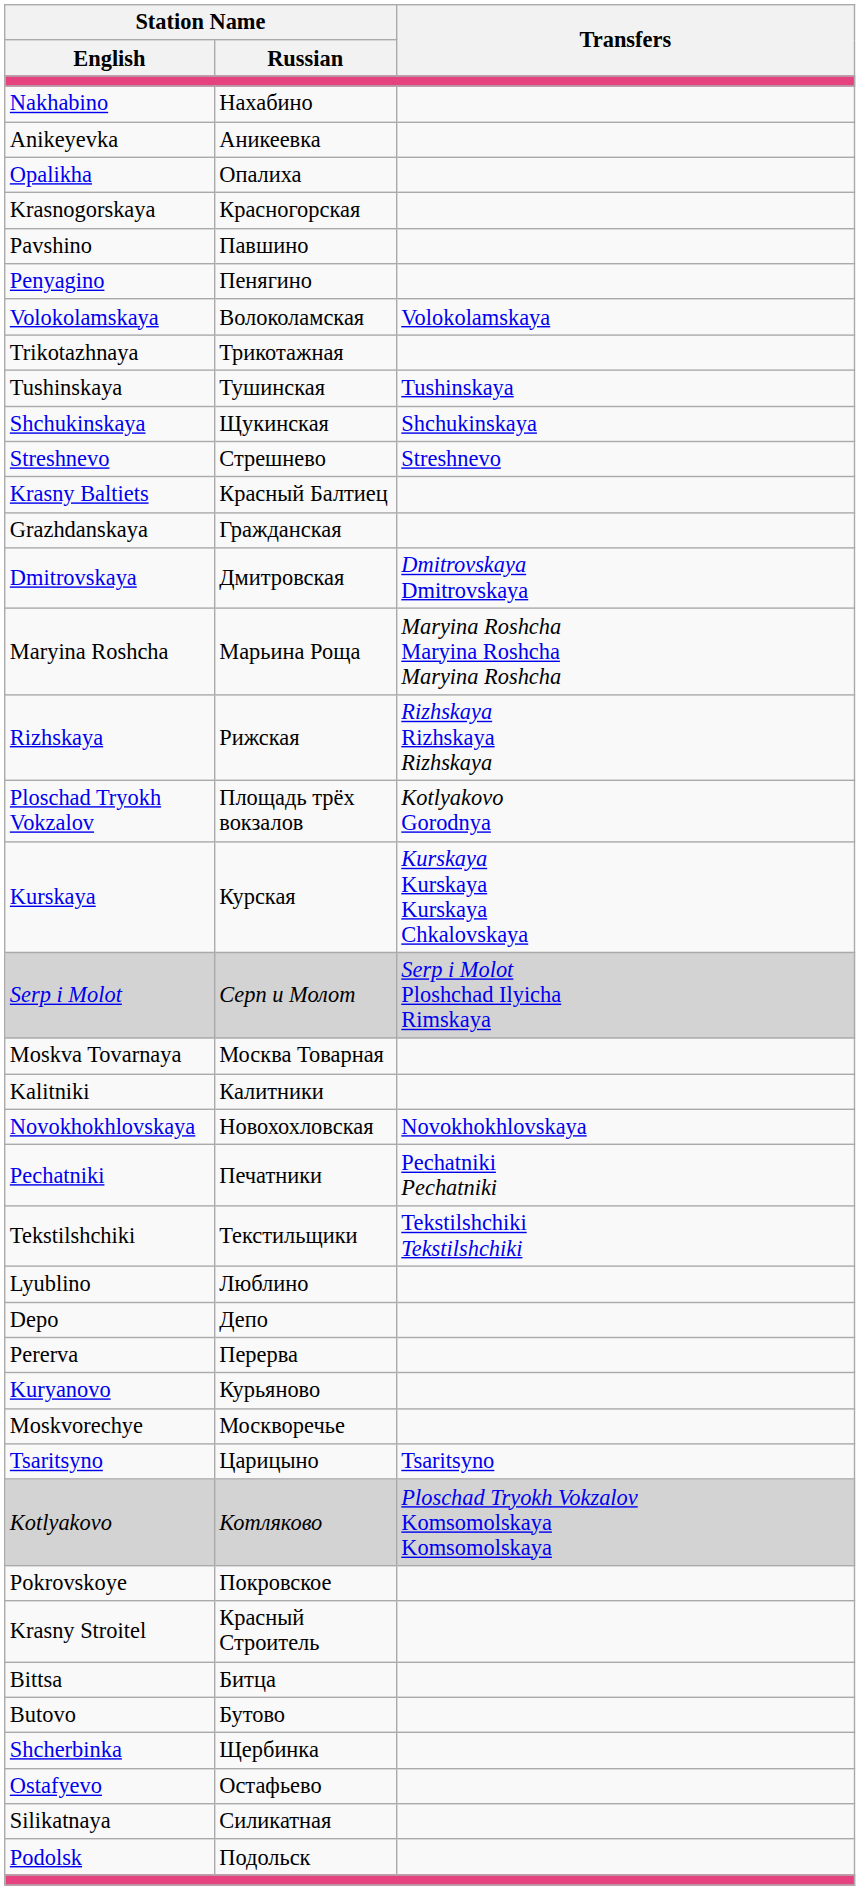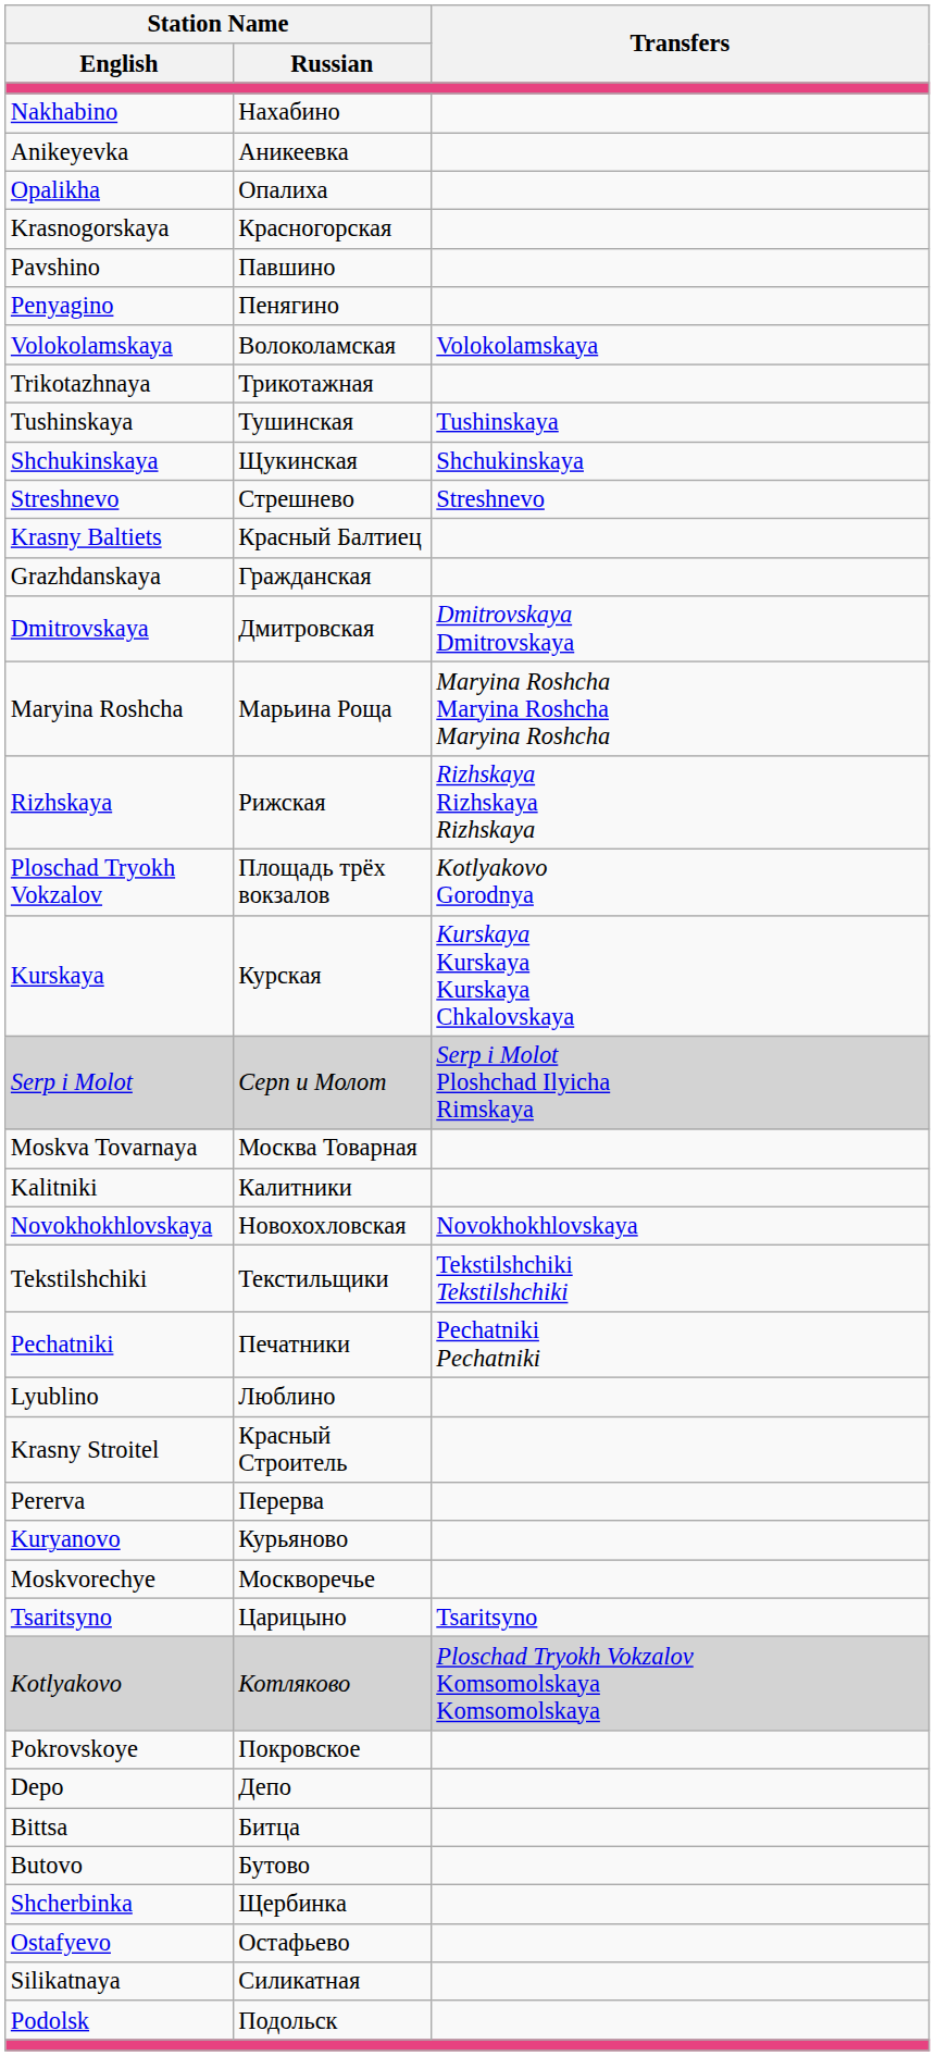rows swapped: Tekstilshchiki <-> Pechatniki
rows swapped: Depo <-> Krasny Stroitel
